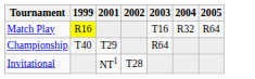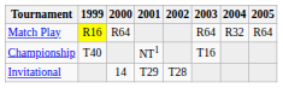+ column: 2000 | R64 | 14
Match Play | 2003: T16 -> R64
Championship | 2001: T29 -> NT1
Championship | 2003: R64 -> T16
Invitational | 2001: NT1 -> T29
